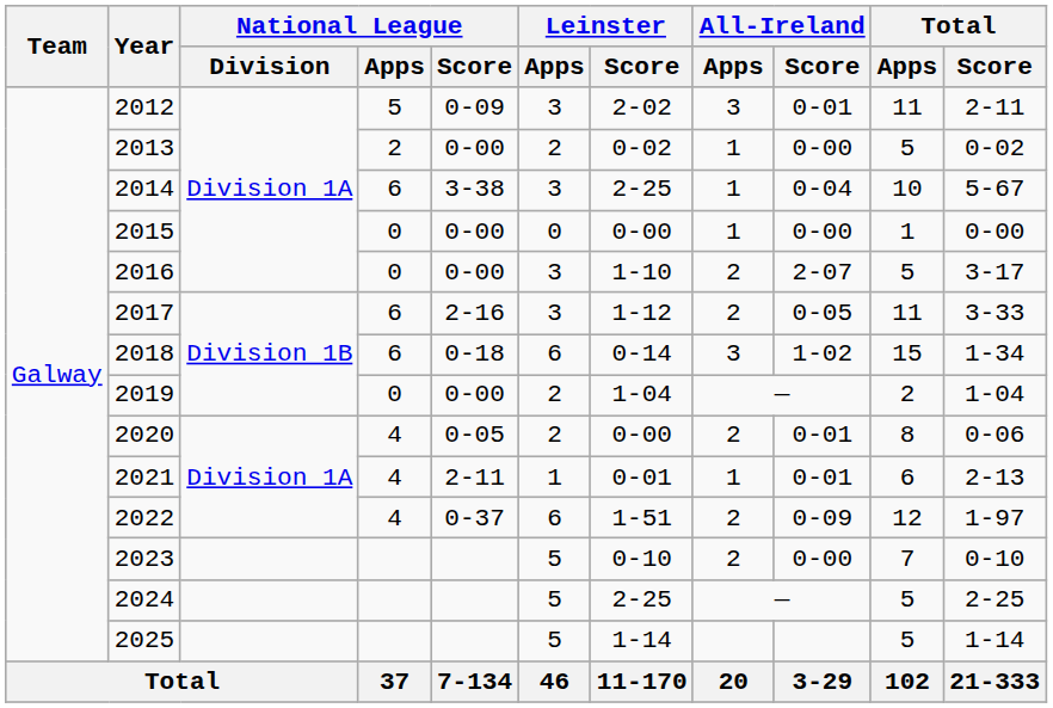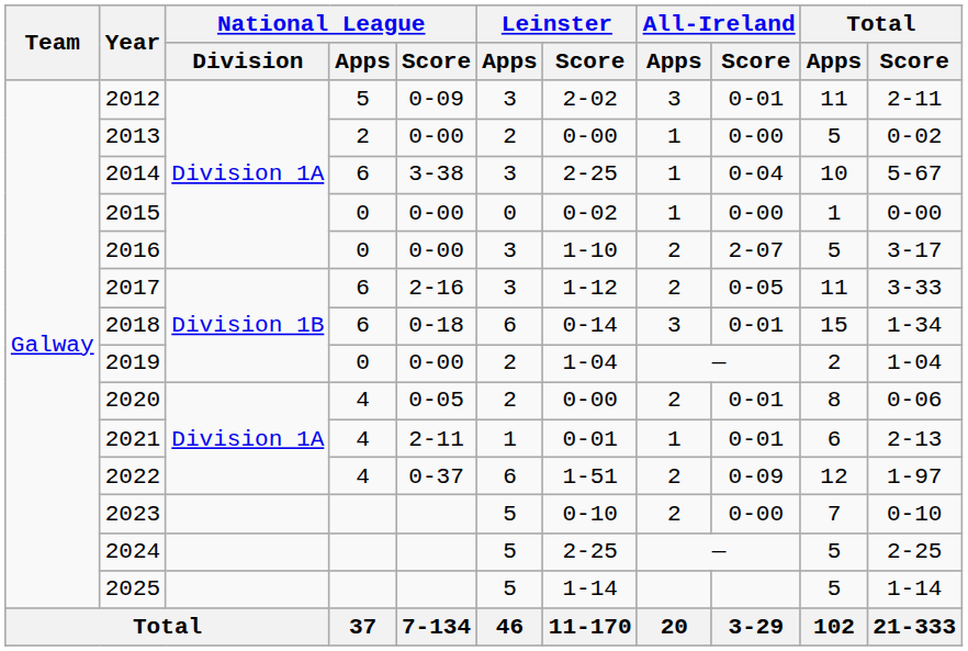2013 | Leinster / Score: 0-02 -> 0-00
2015 | Leinster / Score: 0-00 -> 0-02
2018 | All-Ireland / Score: 1-02 -> 0-01
